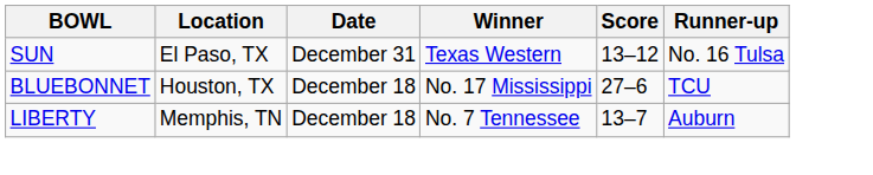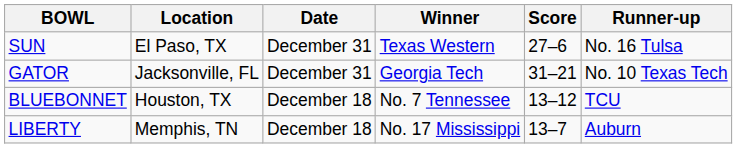SUN | Score: 13–12 -> 27–6
+ row: GATOR | Jacksonville, FL | December 31 | Georgia Tech | 31–21 | No. 10 Texas Tech
BLUEBONNET | Winner: No. 17 Mississippi -> No. 7 Tennessee
BLUEBONNET | Score: 27–6 -> 13–12
LIBERTY | Winner: No. 7 Tennessee -> No. 17 Mississippi
